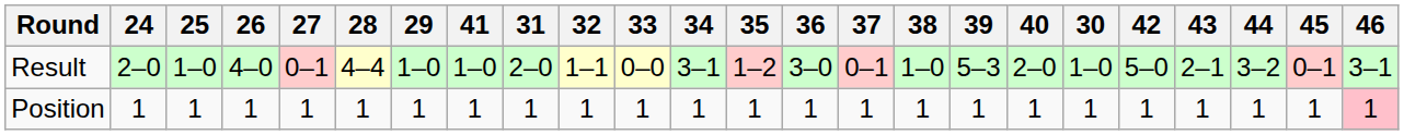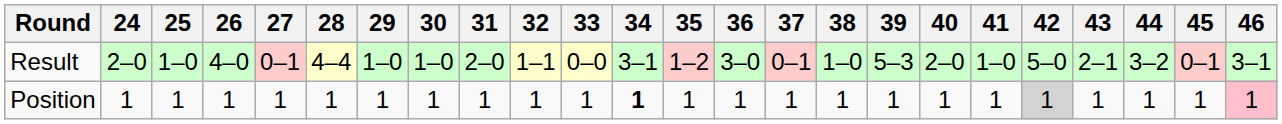columns swapped: 30 <-> 41
Position | 34: normal -> bold
Position | 42: no background -> lightgrey background
